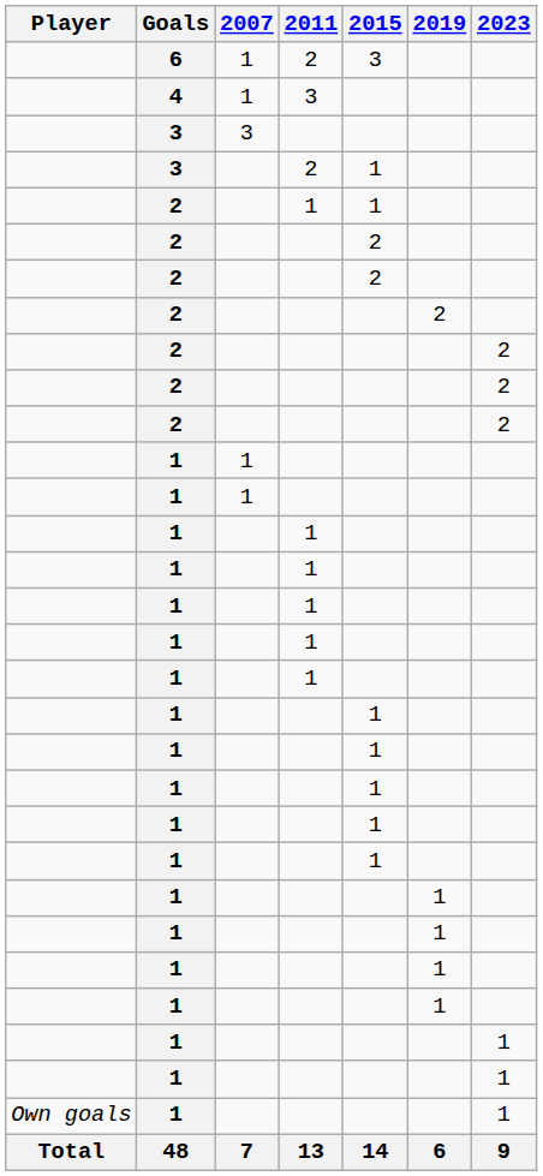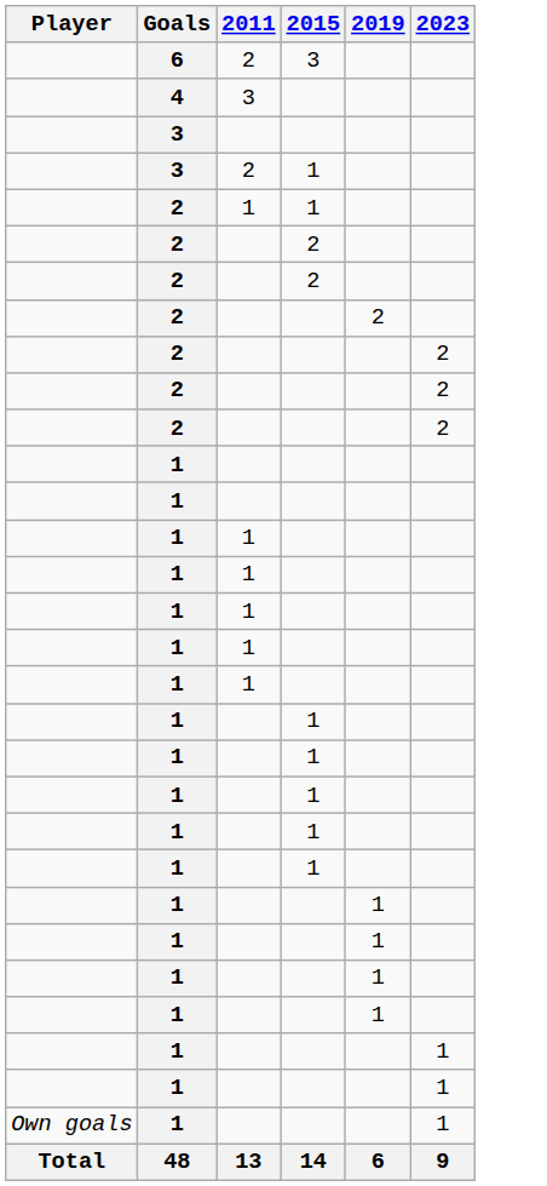- column: 2007 | 1 | 1 | 3 | 1 | 1 | 7
